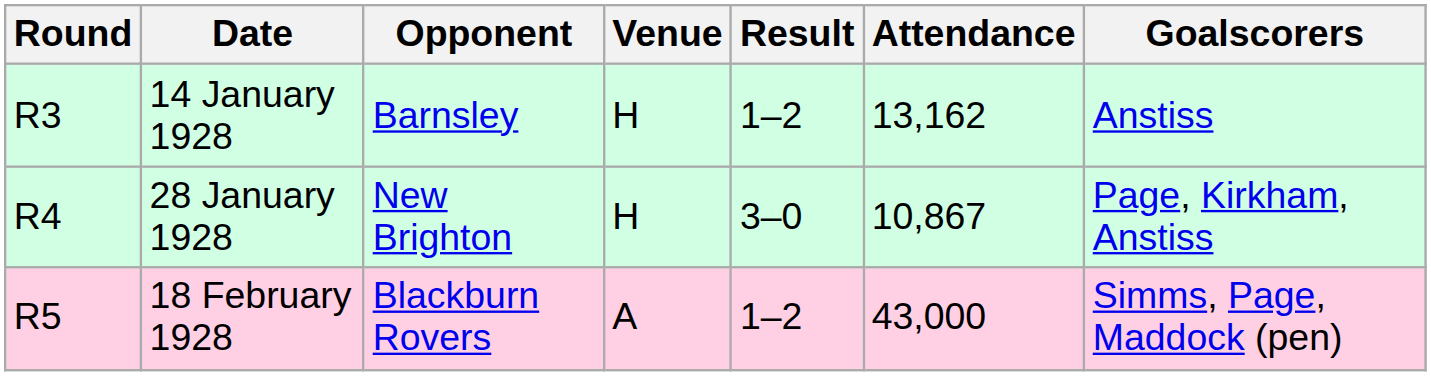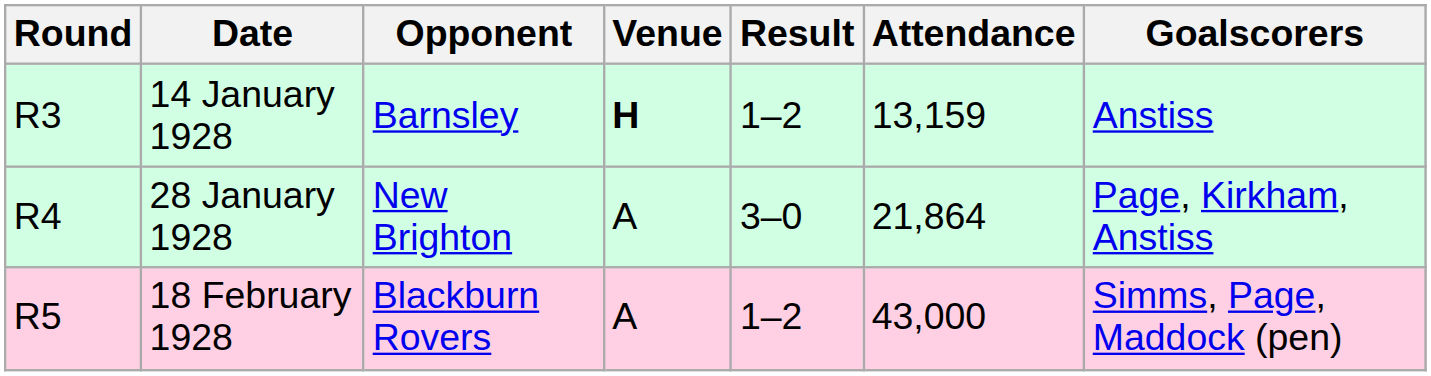14 January 1928 | Venue: normal -> bold
14 January 1928 | Attendance: 13,162 -> 13,159
28 January 1928 | Venue: H -> A
28 January 1928 | Attendance: 10,867 -> 21,864
